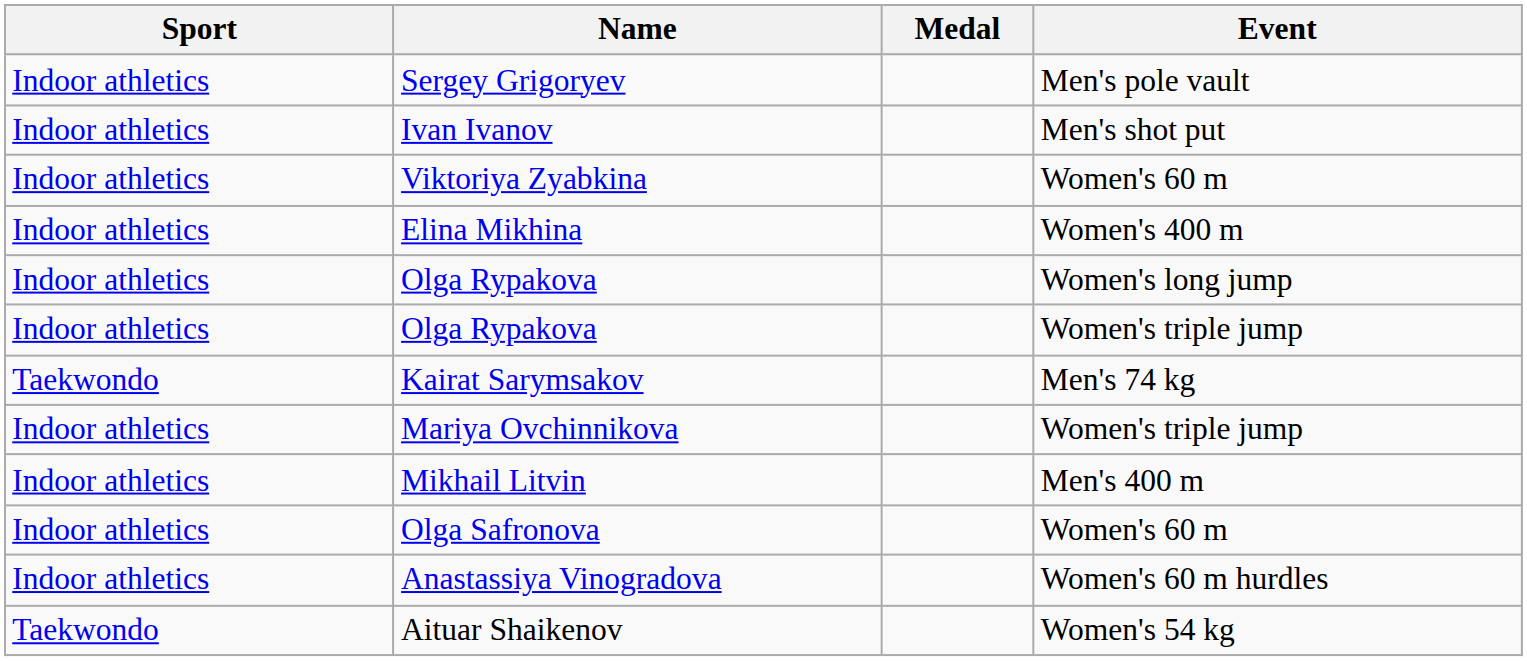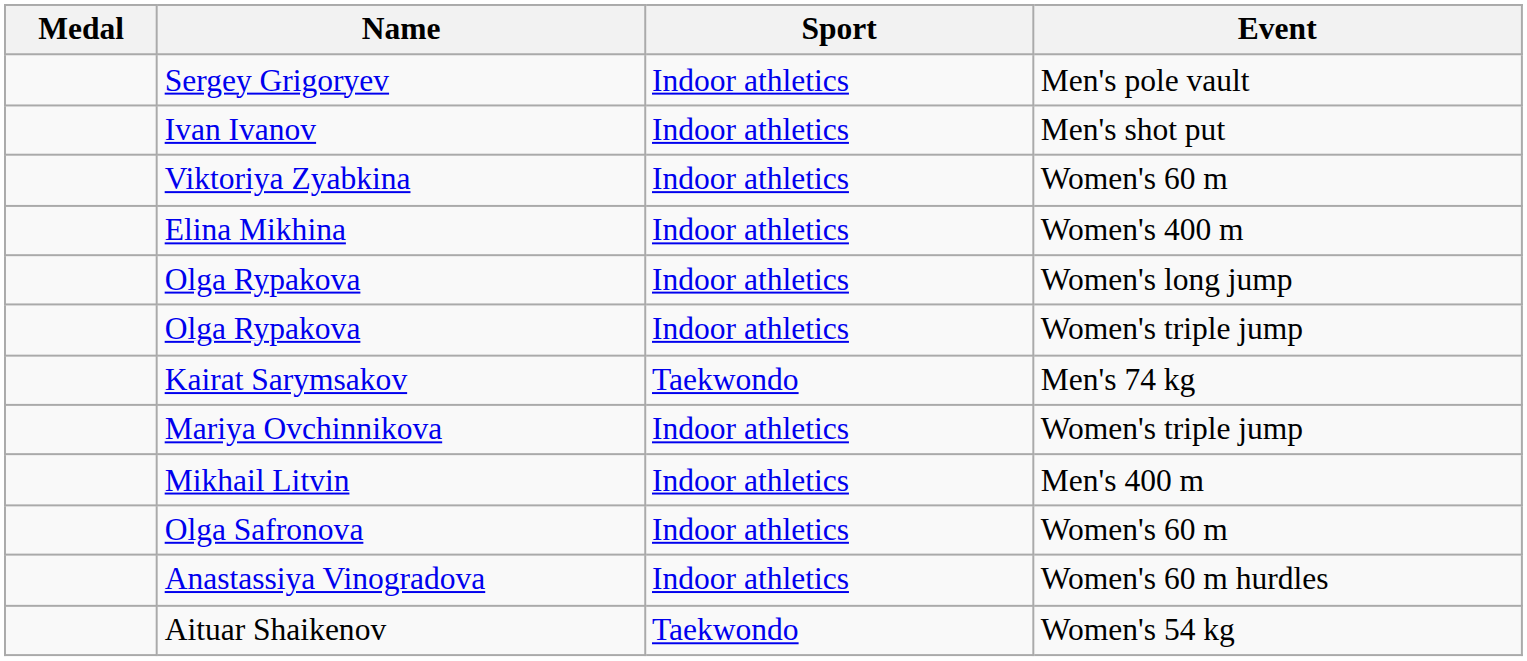columns swapped: Medal <-> Sport
